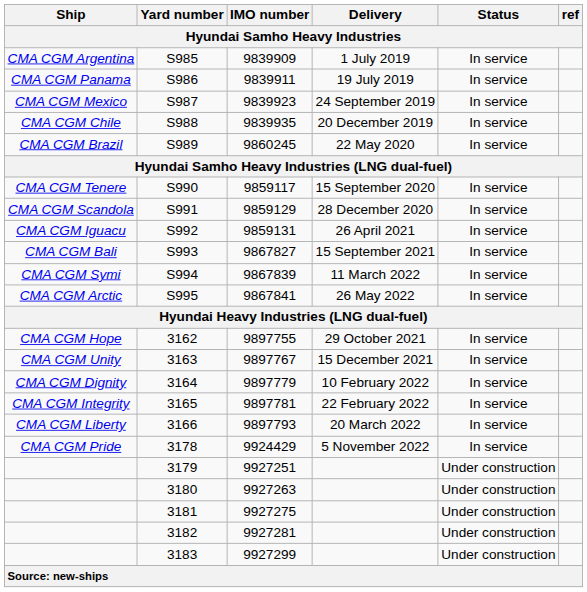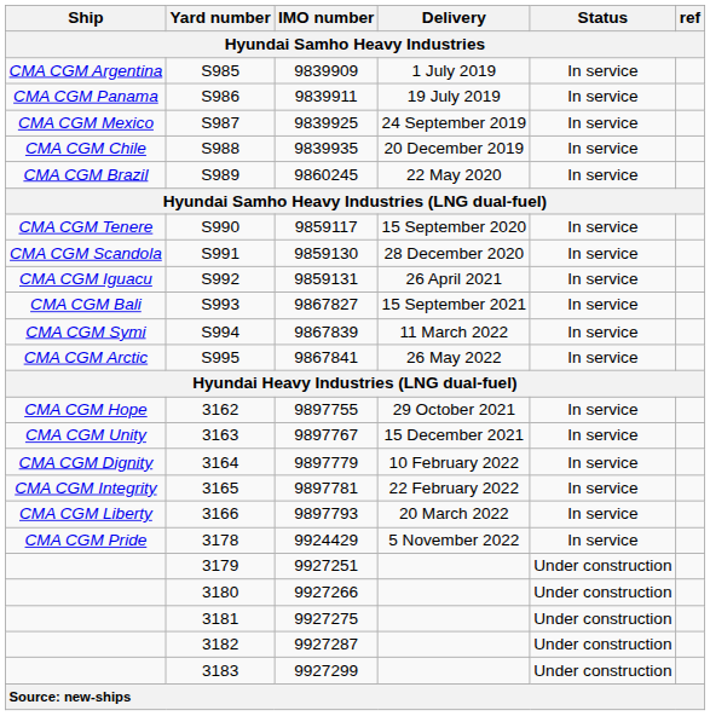S987 | IMO number: 9839923 -> 9839925
S991 | IMO number: 9859129 -> 9859130
3180 | IMO number: 9927263 -> 9927266
3182 | IMO number: 9927281 -> 9927287
